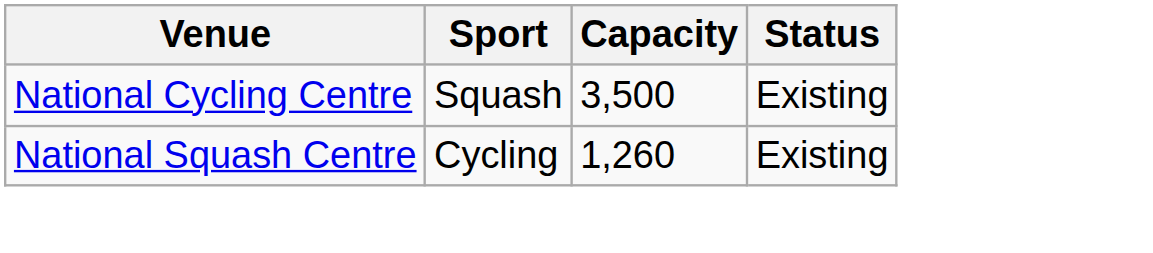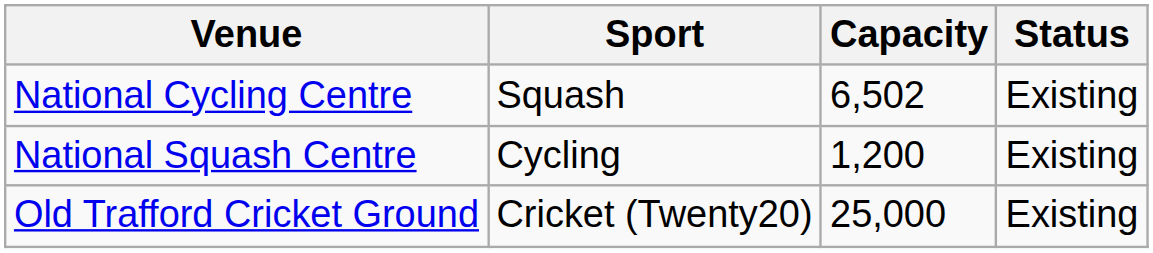National Cycling Centre | Capacity: 3,500 -> 6,502
National Squash Centre | Capacity: 1,260 -> 1,200
+ row: Old Trafford Cricket Ground | Cricket (Twenty20) | 25,000 | Existing
